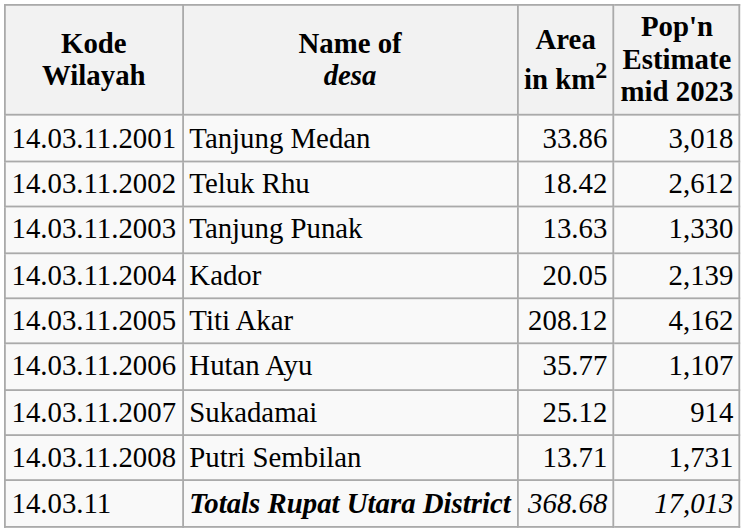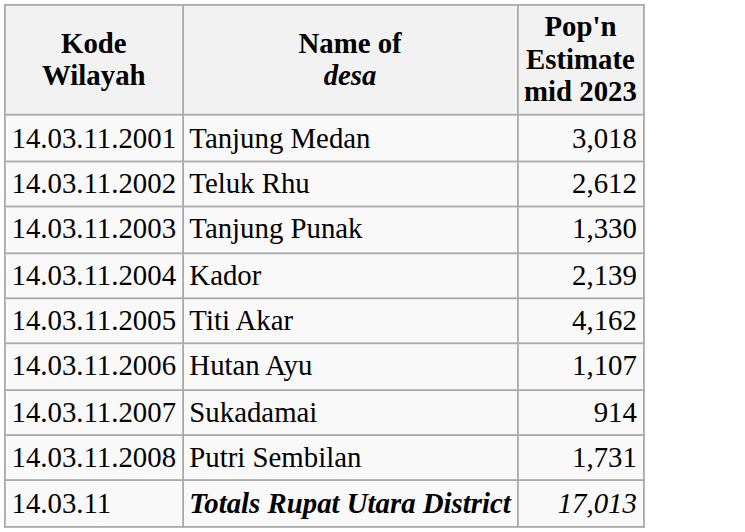- column: Area in km2 | 33.86 | 18.42 | 13.63 | 20.05 | 208.12 | 35.77 | 25.12 | 13.71 | 368.68
